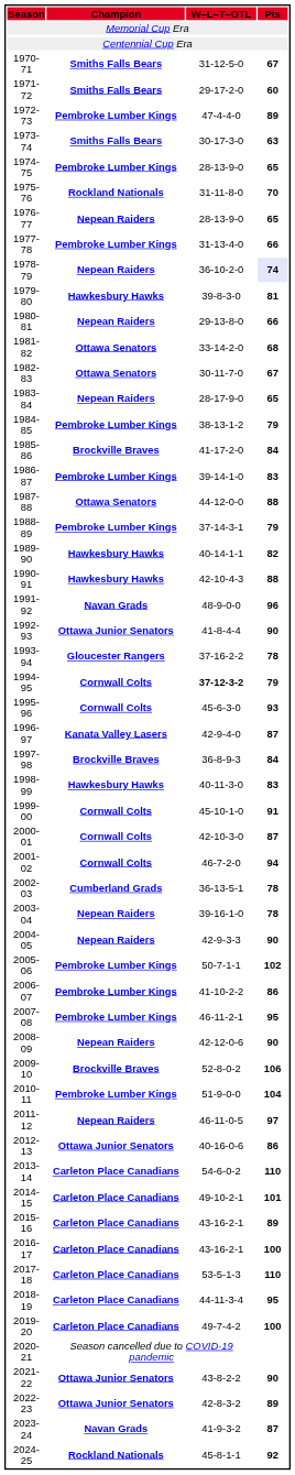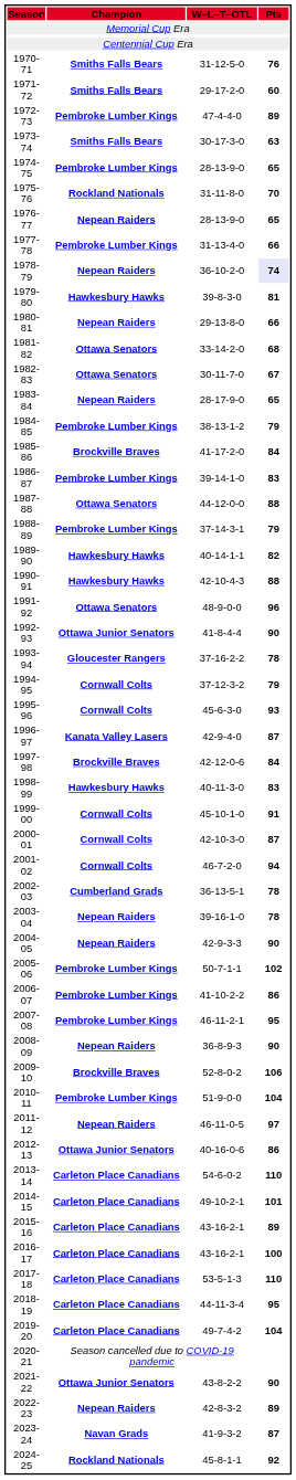1970-71 | Pts: 67 -> 76
1991-92 | Champion: Navan Grads -> Ottawa Senators
1994-95 | W–L–T–OTL: bold -> normal
1997-98 | W–L–T–OTL: 36-8-9-3 -> 42-12-0-6
2008-09 | W–L–T–OTL: 42-12-0-6 -> 36-8-9-3
2019-20 | Pts: 100 -> 104
2022-23 | Champion: Ottawa Junior Senators -> Nepean Raiders
